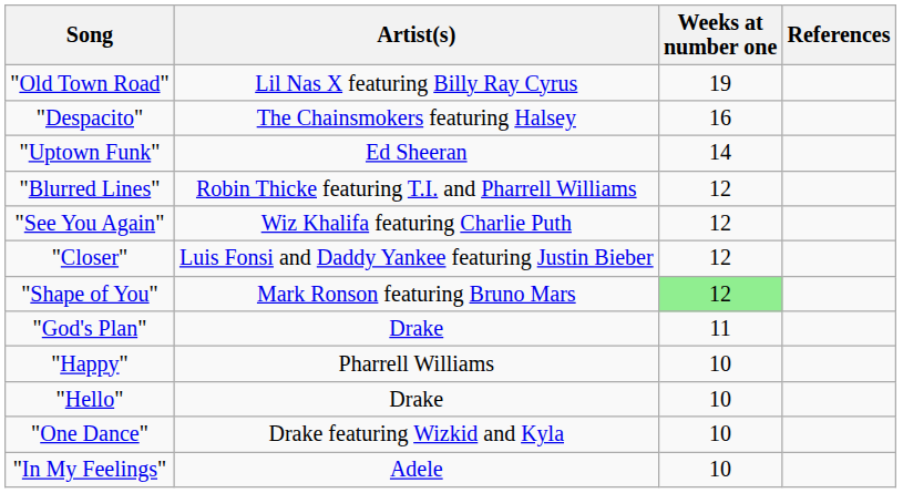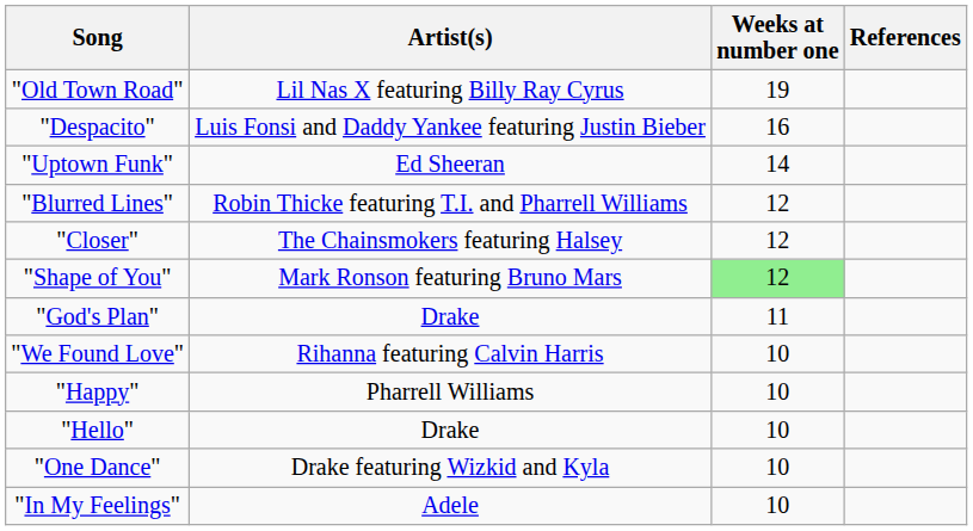"Despacito" | Artist(s): The Chainsmokers featuring Halsey -> Luis Fonsi and Daddy Yankee featuring Justin Bieber
- row: "See You Again" | Wiz Khalifa featuring Charlie Puth | 12
"Closer" | Artist(s): Luis Fonsi and Daddy Yankee featuring Justin Bieber -> The Chainsmokers featuring Halsey
+ row: "We Found Love" | Rihanna featuring Calvin Harris | 10
